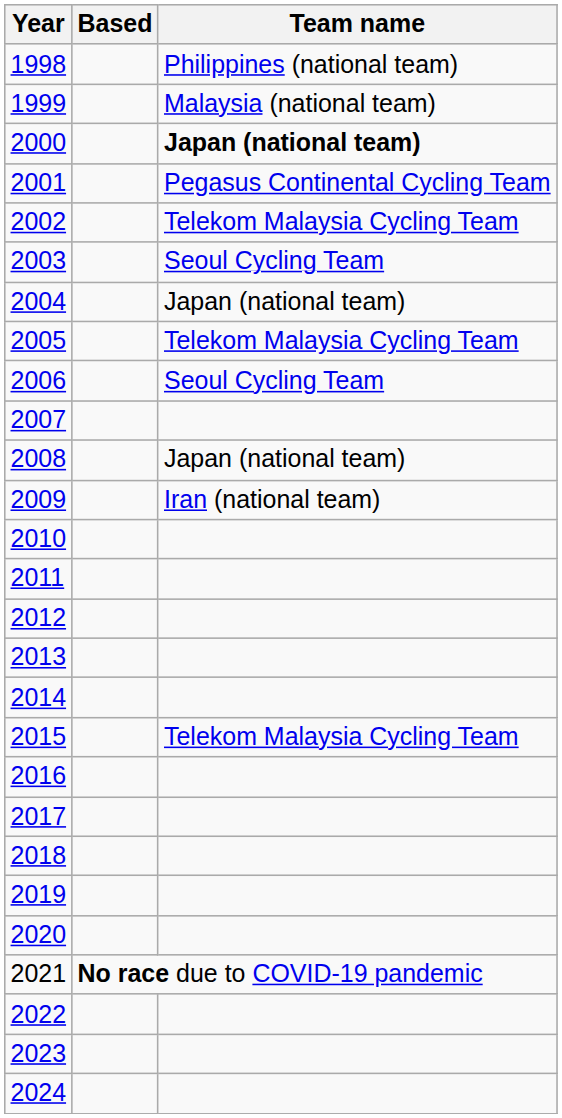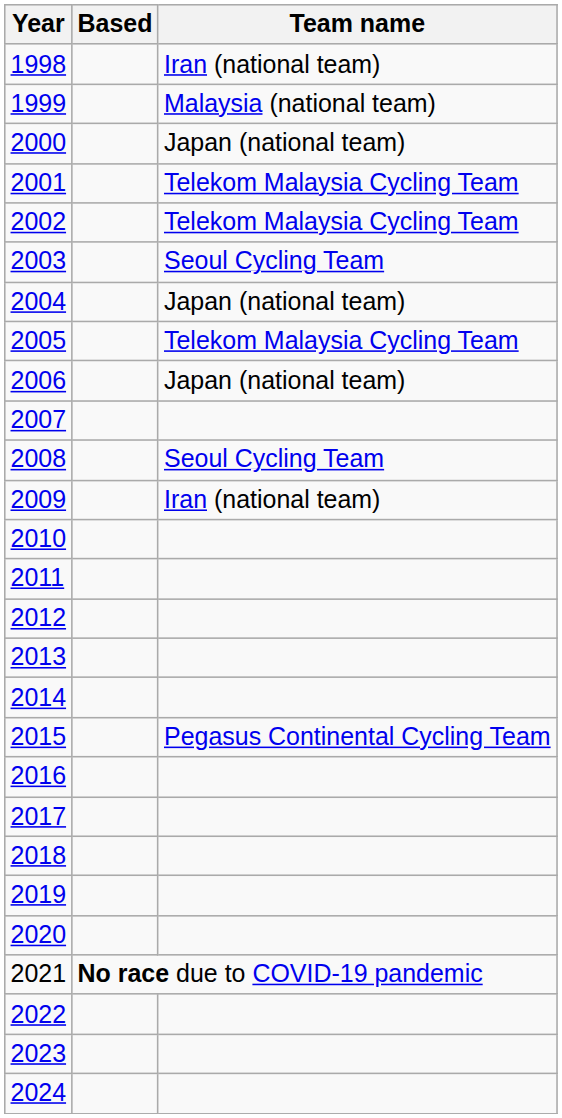1998 | Team name: Philippines (national team) -> Iran (national team)
2000 | Team name: bold -> normal
2001 | Team name: Pegasus Continental Cycling Team -> Telekom Malaysia Cycling Team
2006 | Team name: Seoul Cycling Team -> Japan (national team)
2008 | Team name: Japan (national team) -> Seoul Cycling Team
2015 | Team name: Telekom Malaysia Cycling Team -> Pegasus Continental Cycling Team
